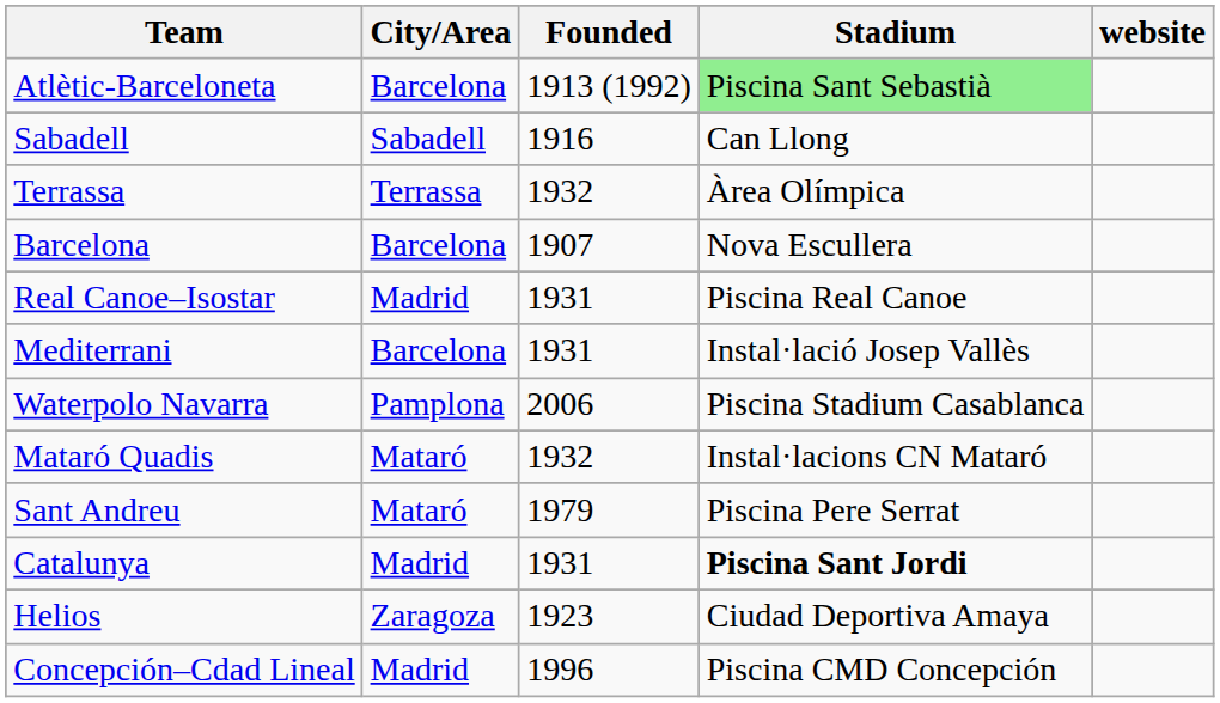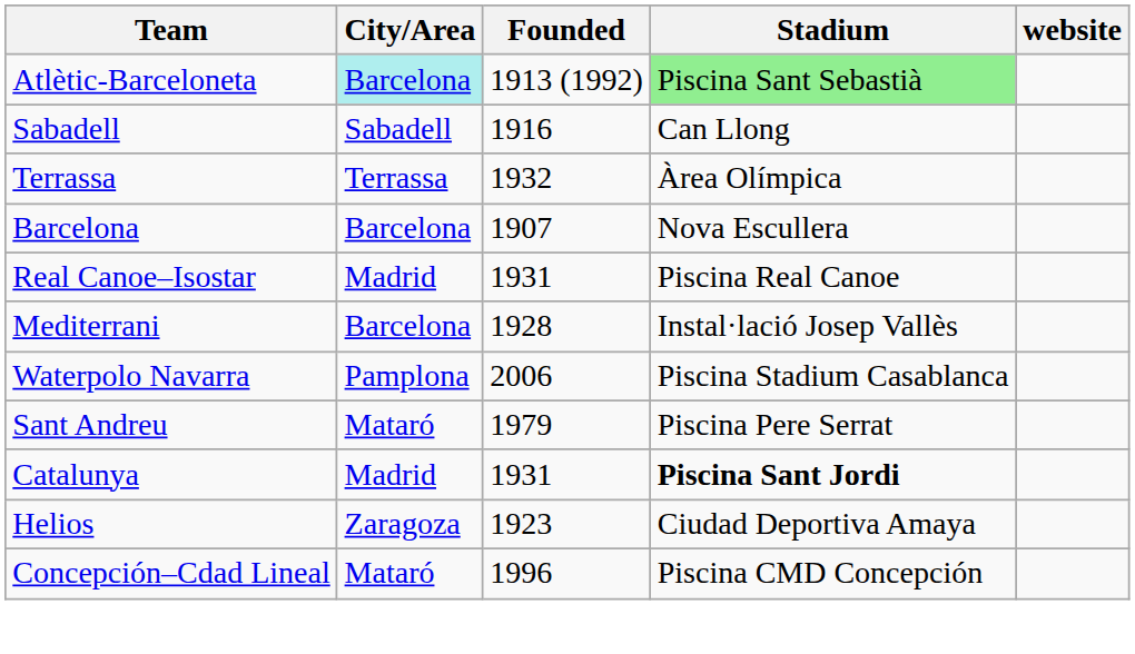Atlètic-Barceloneta | City/Area: no background -> paleturquoise background
Mediterrani | Founded: 1931 -> 1928
- row: Mataró Quadis | Mataró | 1932 | Instal·lacions CN Mataró
Concepción–Cdad Lineal | City/Area: Madrid -> Mataró
